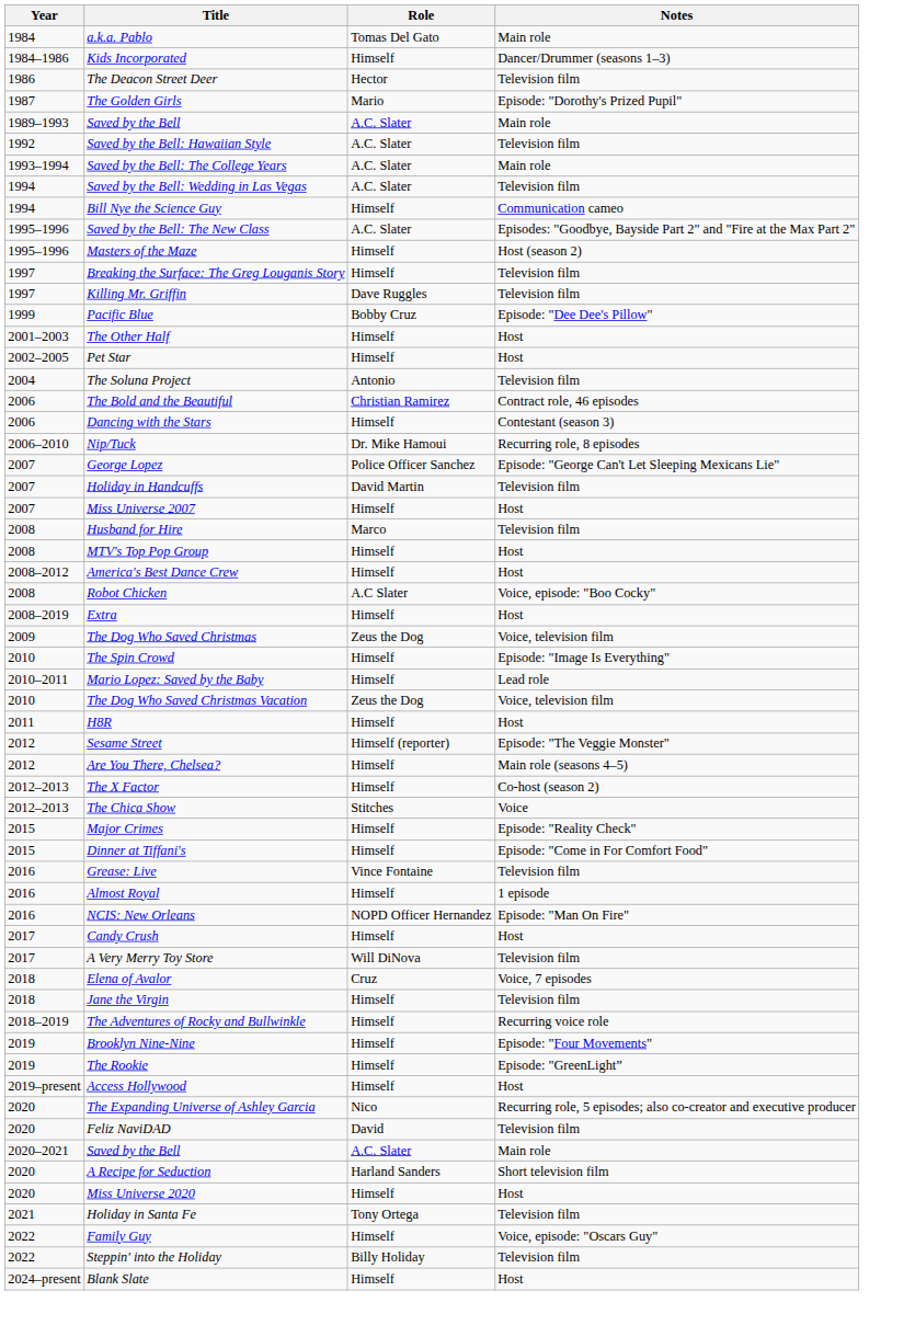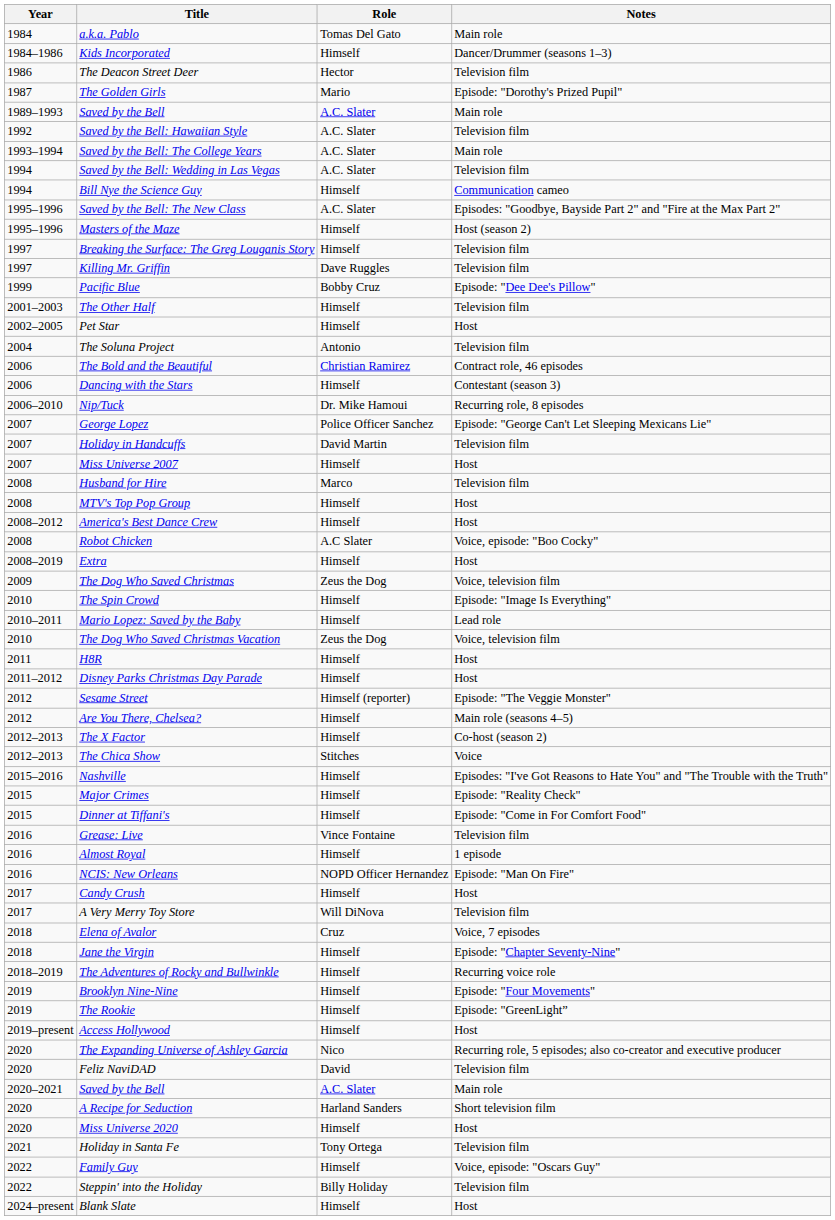The Other Half | Notes: Host -> Television film
+ row: 2011–2012 | Disney Parks Christmas Day Parade | Himself | Host
+ row: 2015–2016 | Nashville | Himself | Episodes: "I've Got Reasons to Hate You" and "The Trouble with the Truth"
Jane the Virgin | Notes: Television film -> Episode: "Chapter Seventy-Nine"
